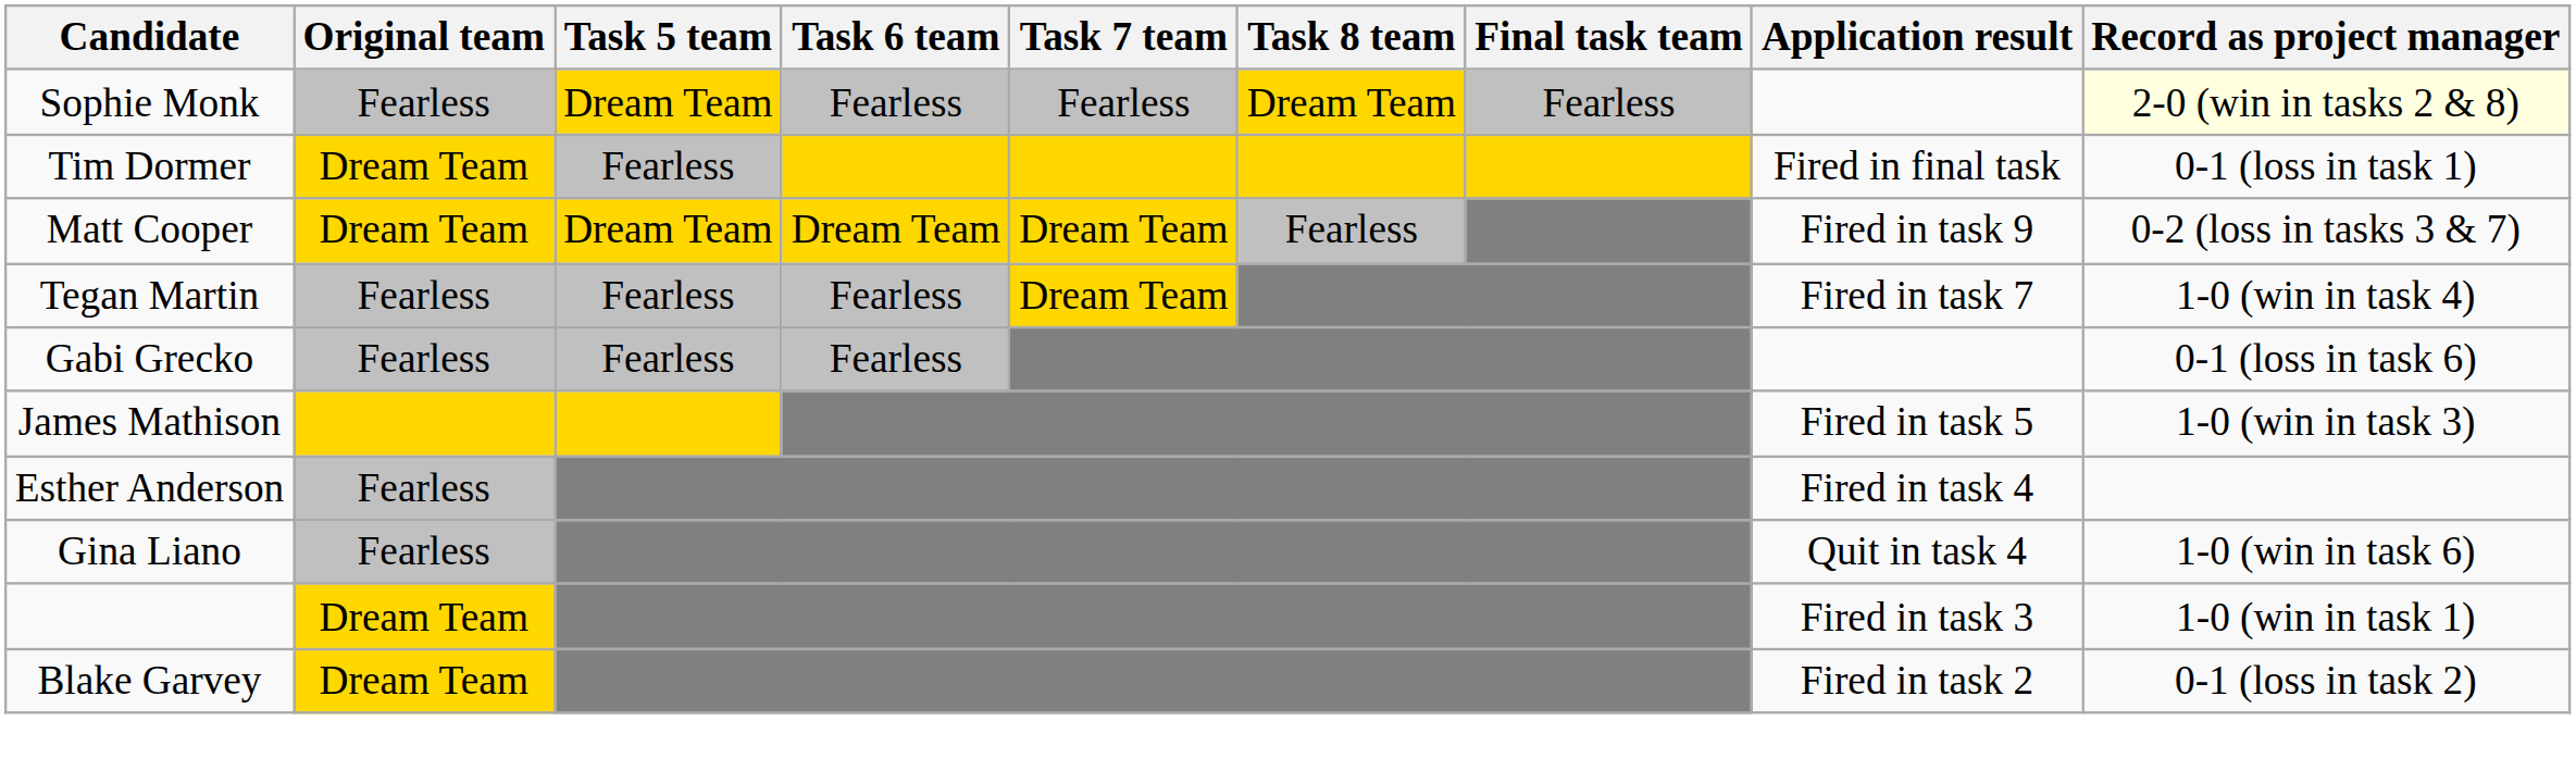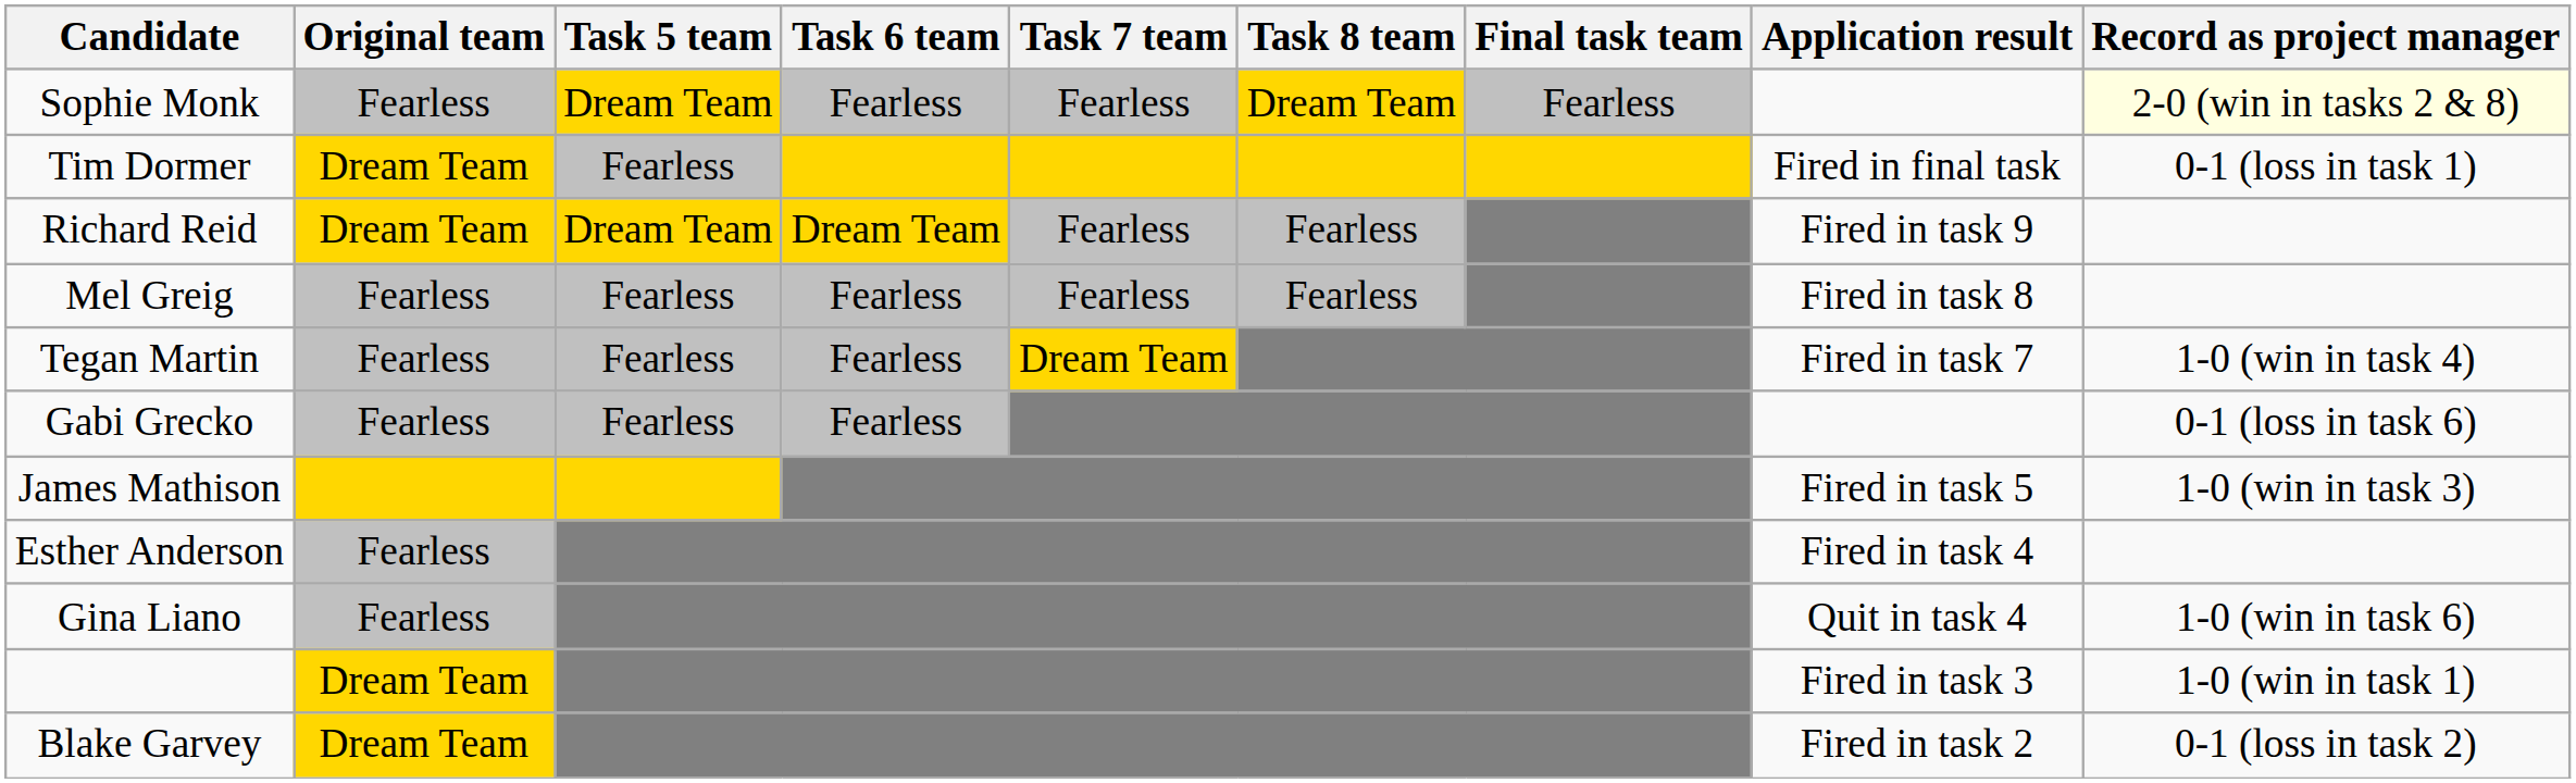- row: Matt Cooper | Dream Team | Dream Team | Dream Team | Dream Team | Fearless | Fired in task 9 | 0-2 (loss in tasks 3 & 7)
+ row: Richard Reid | Dream Team | Dream Team | Dream Team | Fearless | Fearless | Fired in task 9
+ row: Mel Greig | Fearless | Fearless | Fearless | Fearless | Fearless | Fired in task 8
